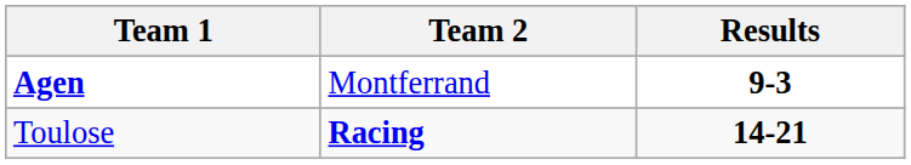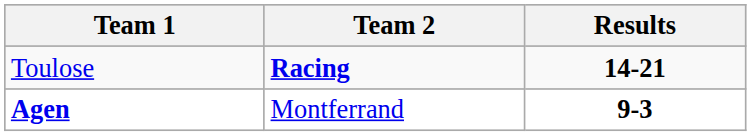rows swapped: Toulose <-> Agen
